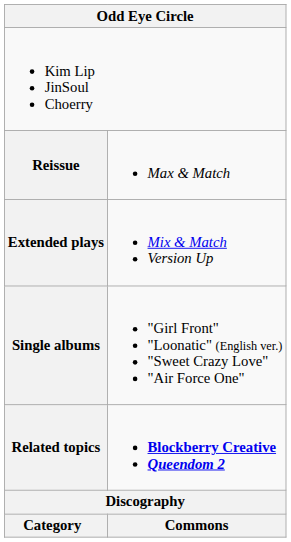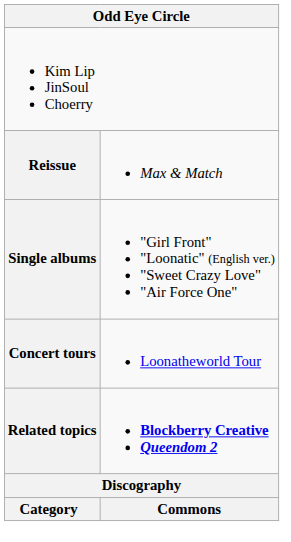- row: Extended plays | Mix & Match Version Up
+ row: Concert tours | Loonatheworld Tour
